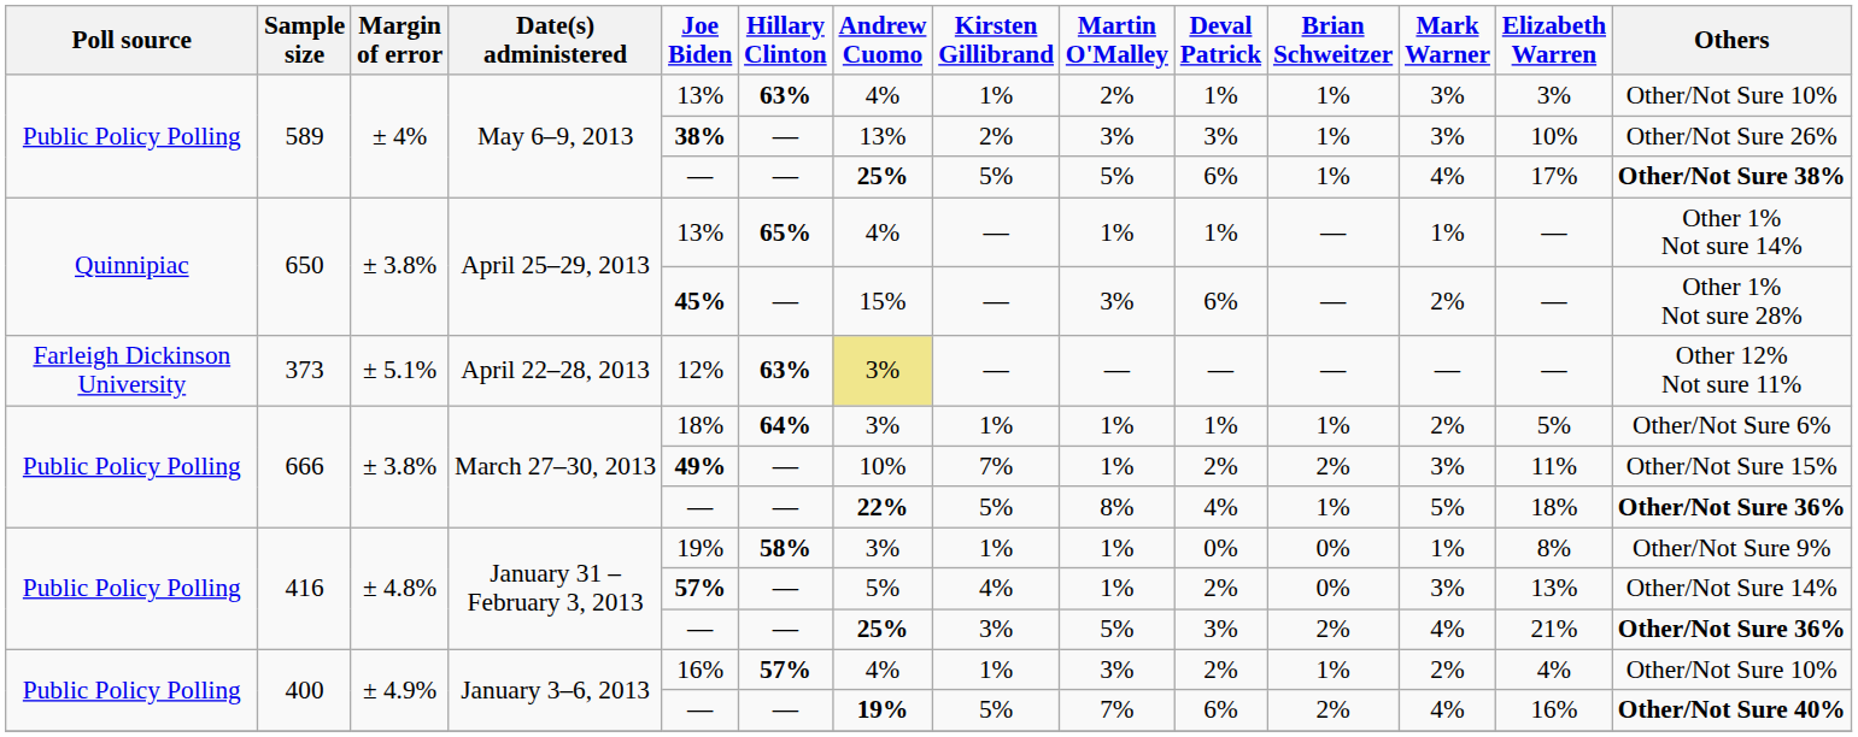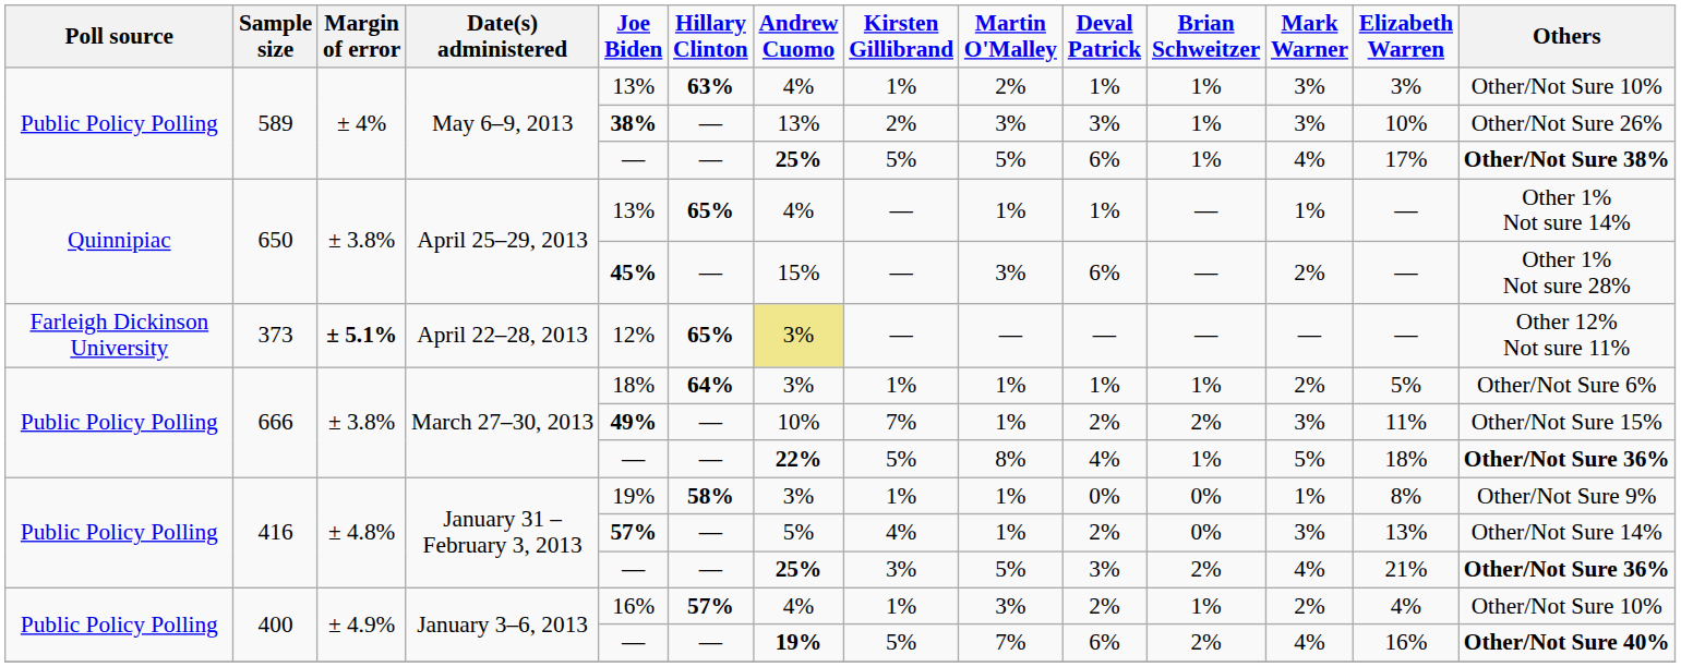373 | Margin of error: normal -> bold
373 | Hillary Clinton: 63% -> 65%
